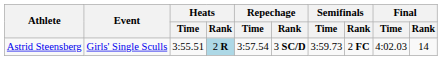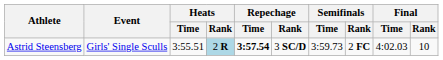Astrid Steensberg | Repechage / Time: normal -> bold
Astrid Steensberg | Final / Rank: 14 -> 10
